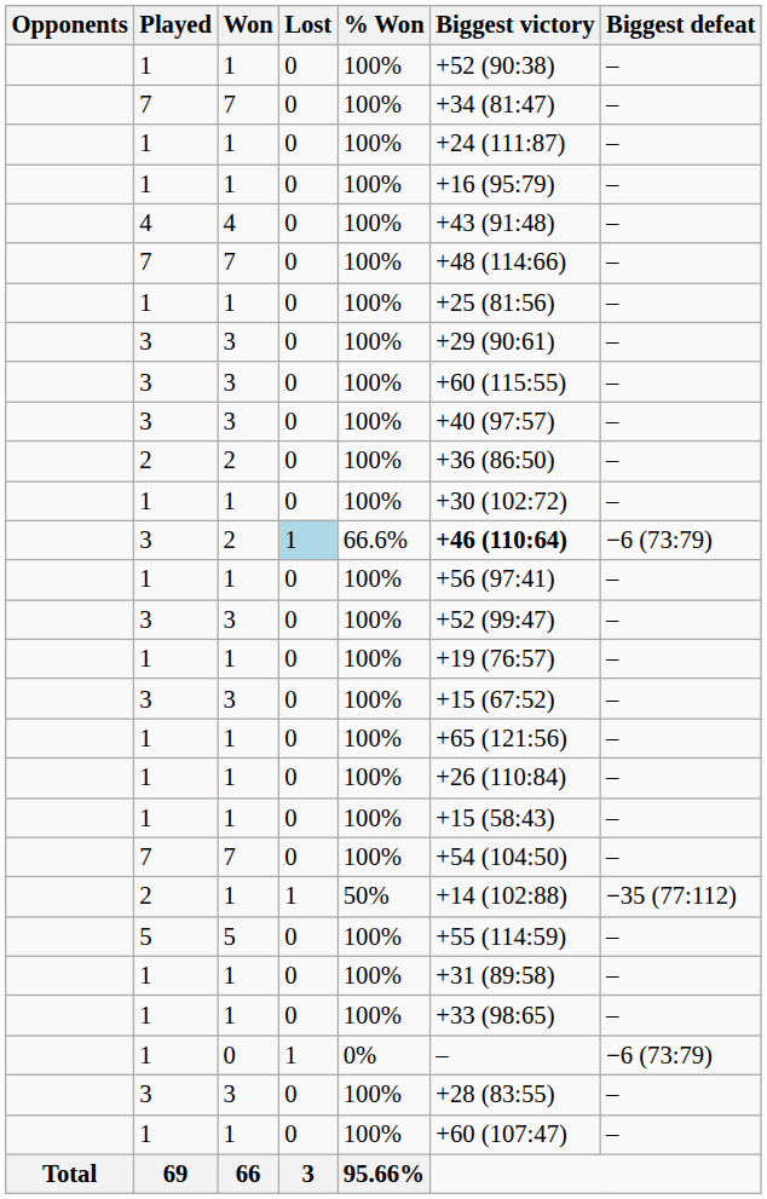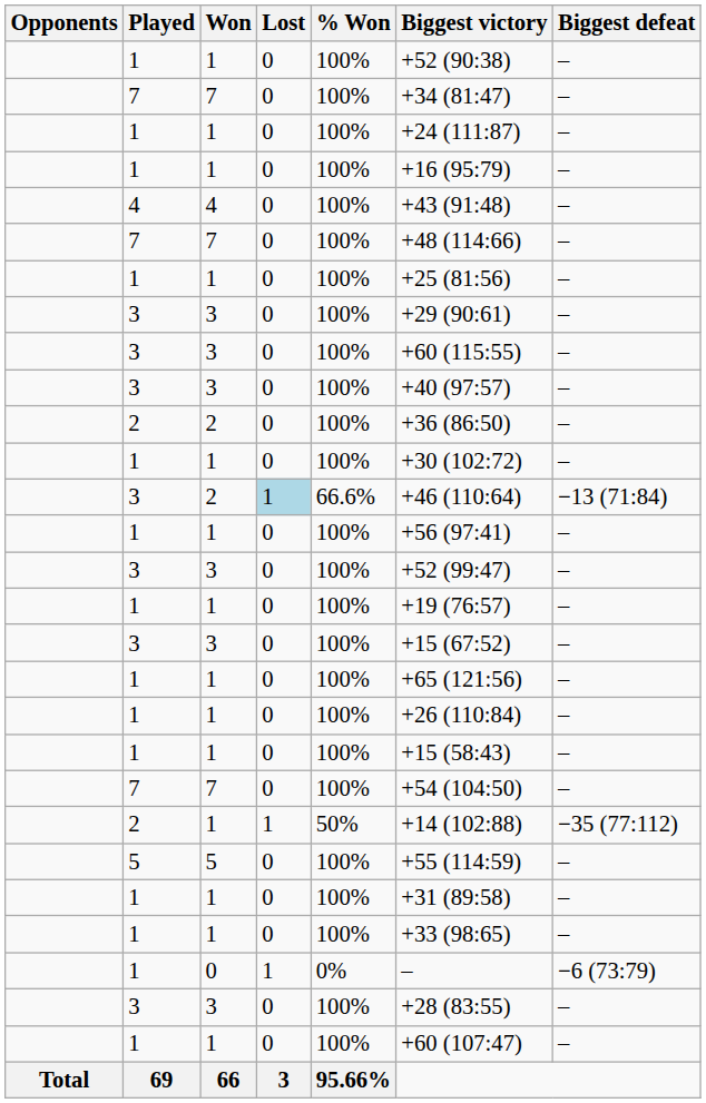3 / 2 | Biggest victory: bold -> normal
3 / 2 | Biggest defeat: −6 (73:79) -> −13 (71:84)
